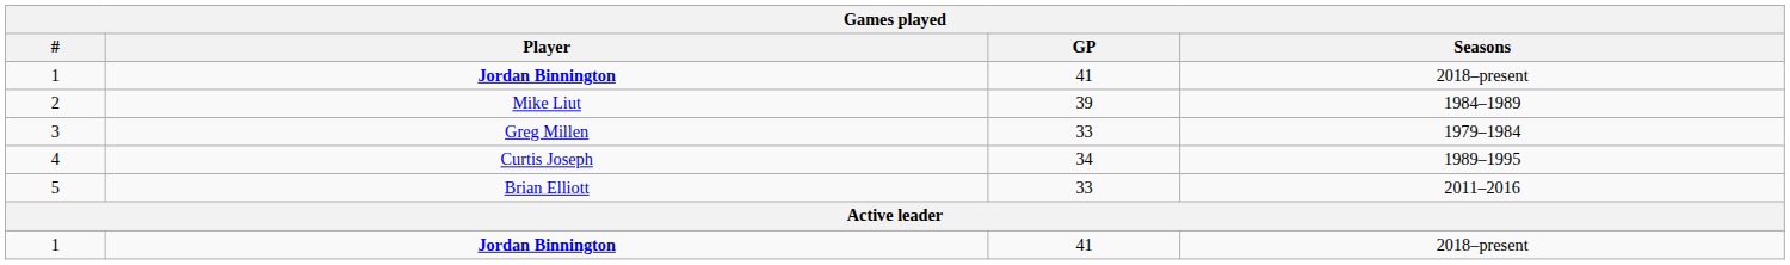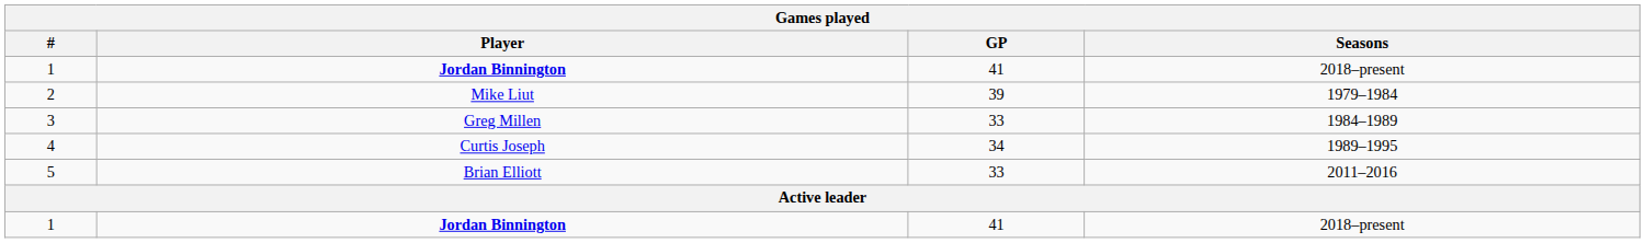2 | Seasons: 1984–1989 -> 1979–1984
3 | Seasons: 1979–1984 -> 1984–1989
